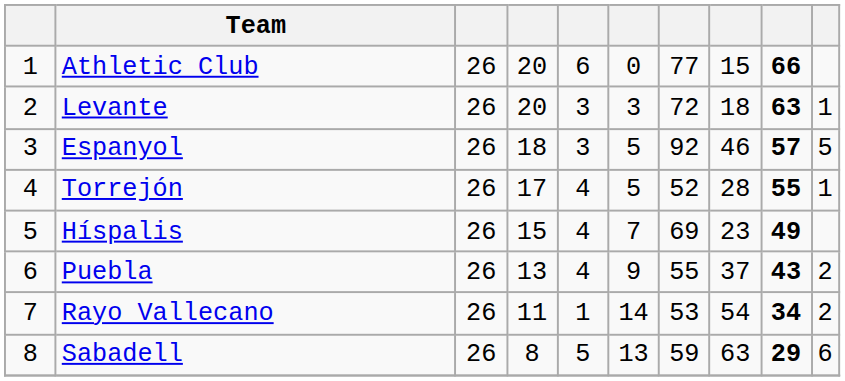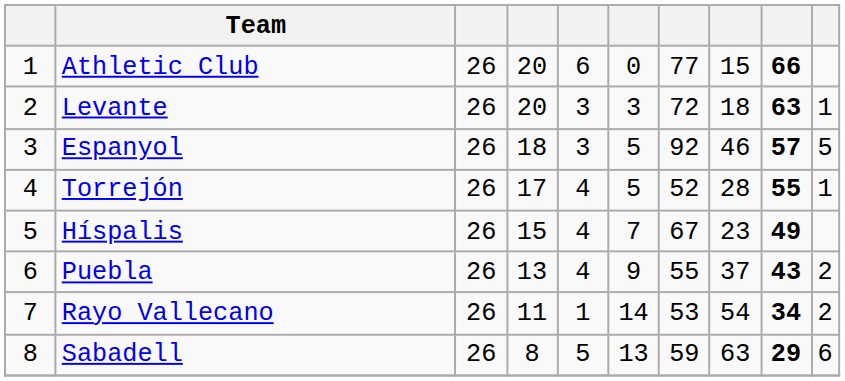Híspalis | column 7: 69 -> 67
